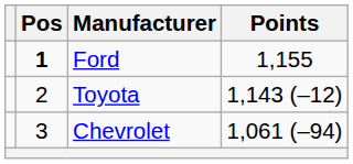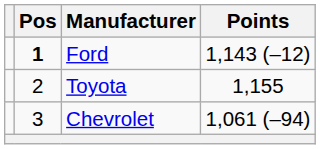Ford | Points: 1,155 -> 1,143 (–12)
Toyota | Points: 1,143 (–12) -> 1,155
